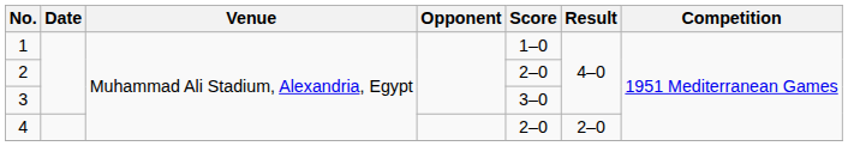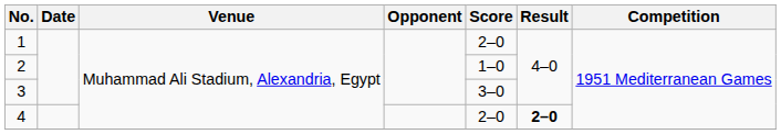1 | Score: 1–0 -> 2–0
2 | Score: 2–0 -> 1–0
4 | Result: normal -> bold
